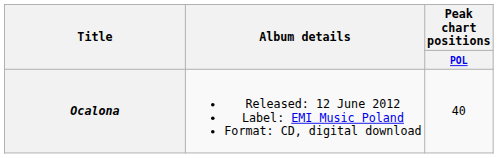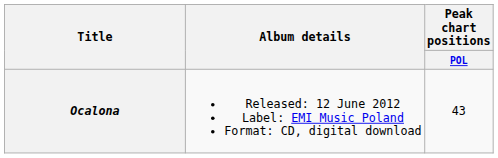Ocalona | Peak chart positions / POL: 40 -> 43
